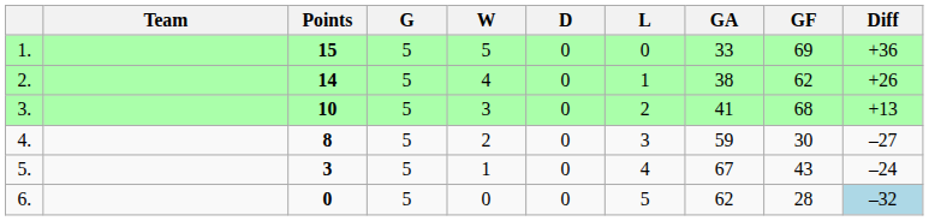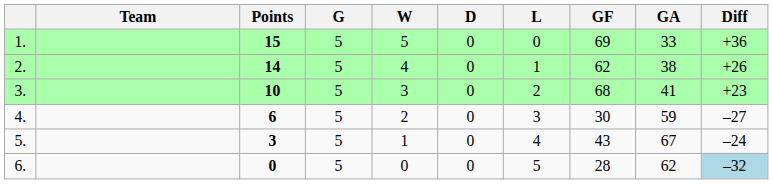columns swapped: GF <-> GA
3. | Diff: +13 -> +23
4. | Points: 8 -> 6
